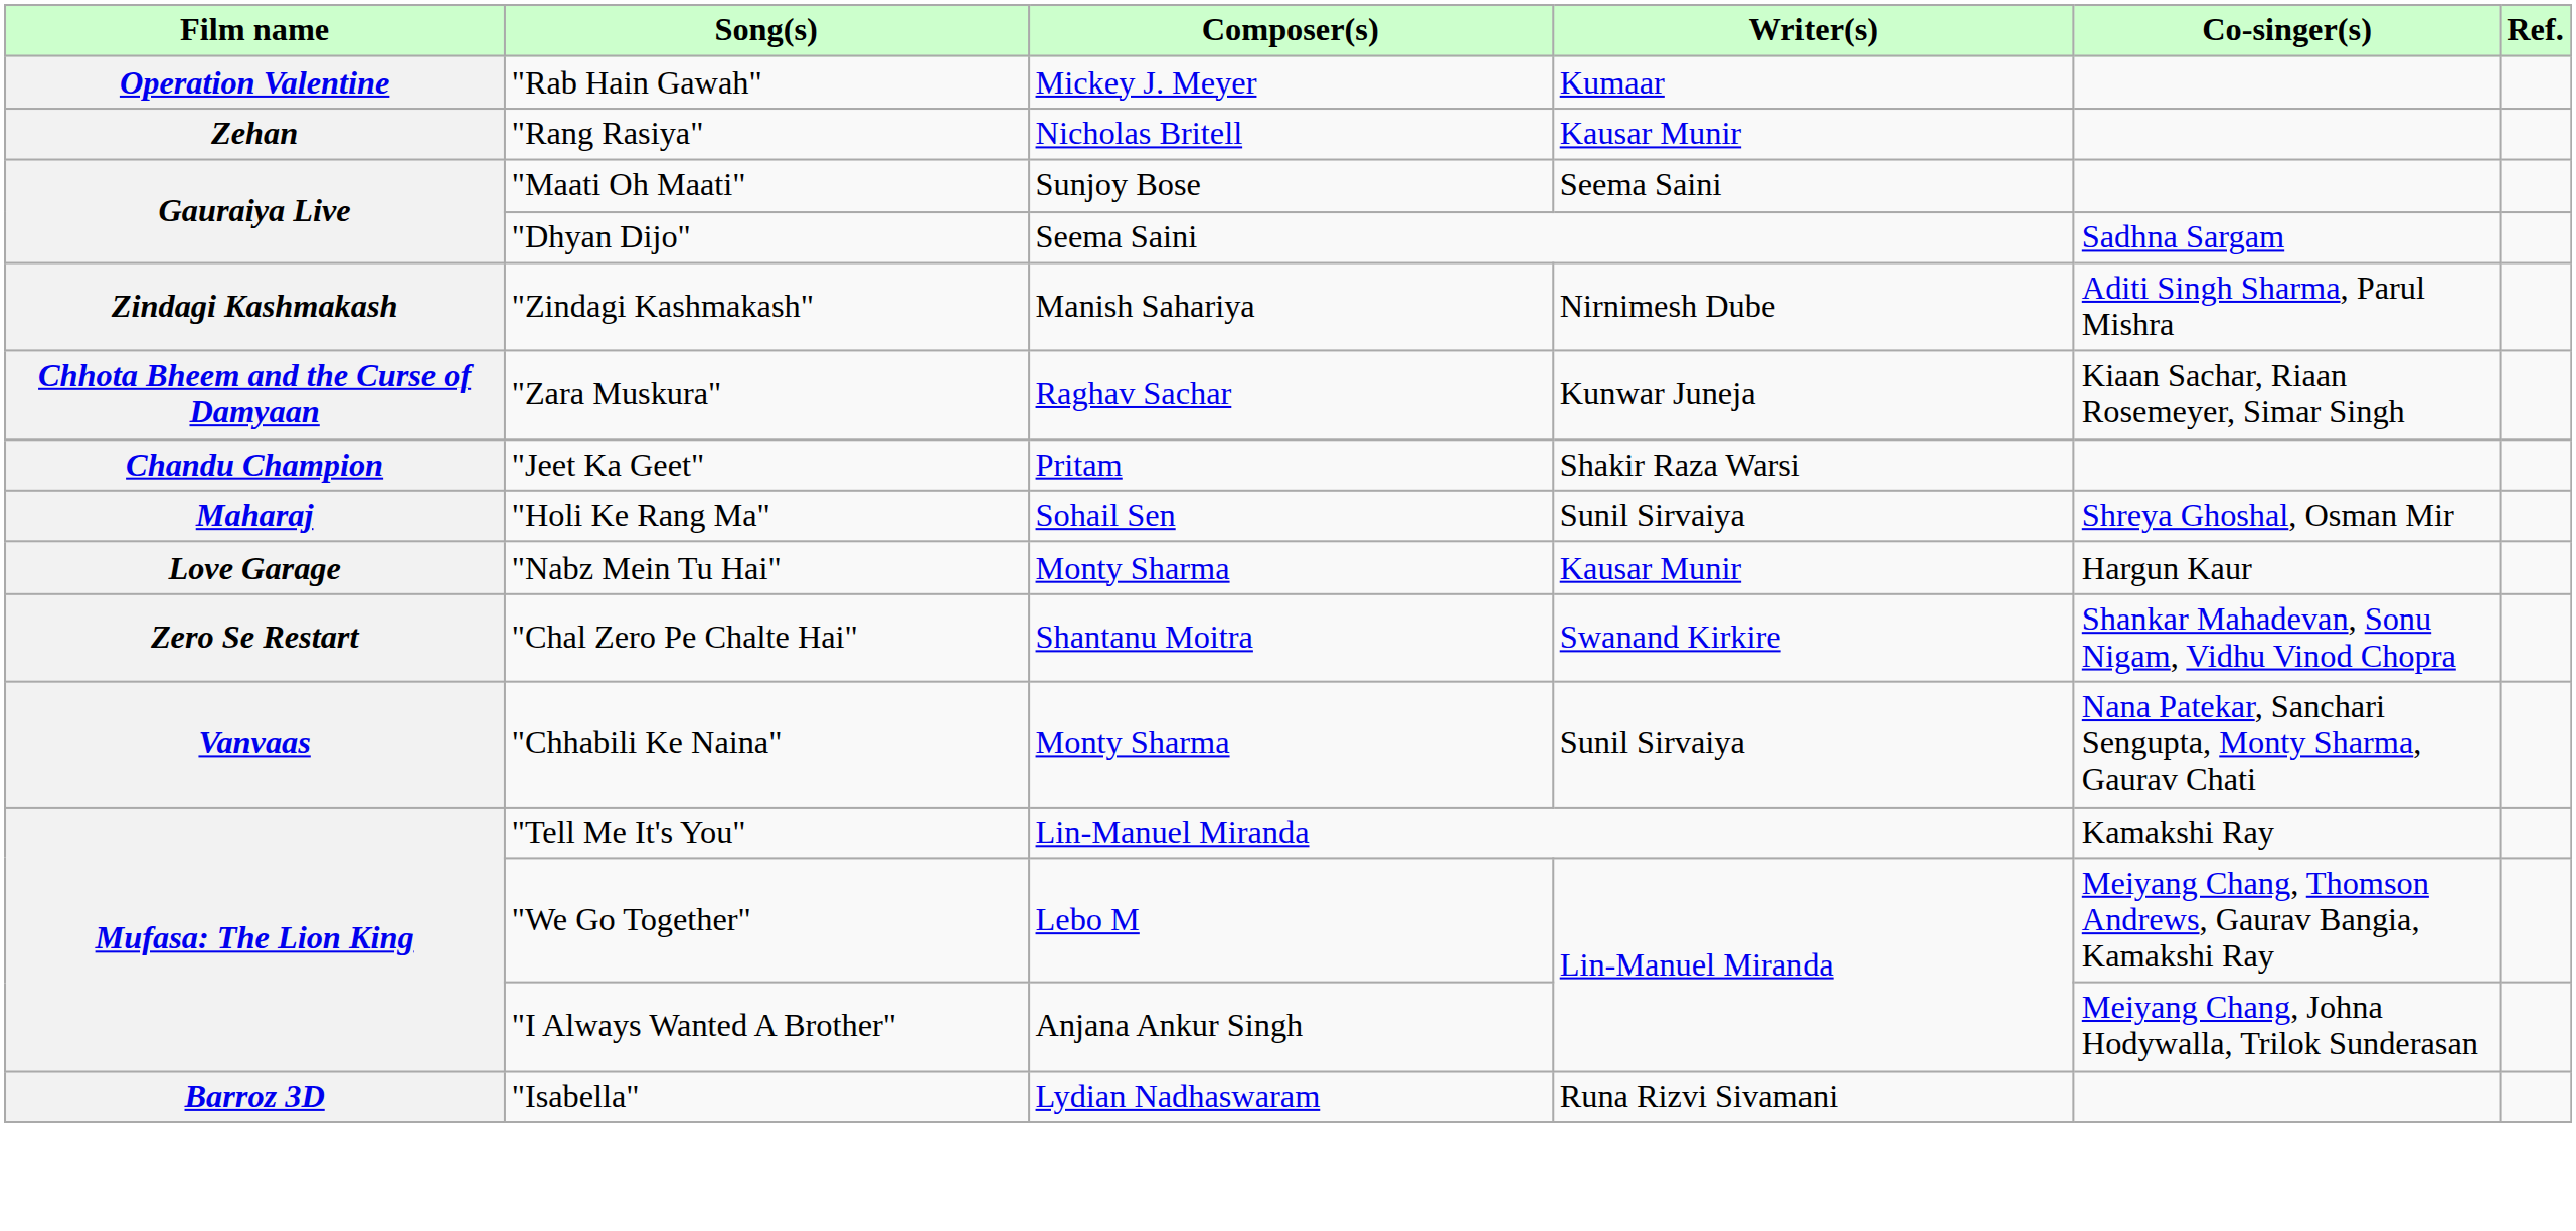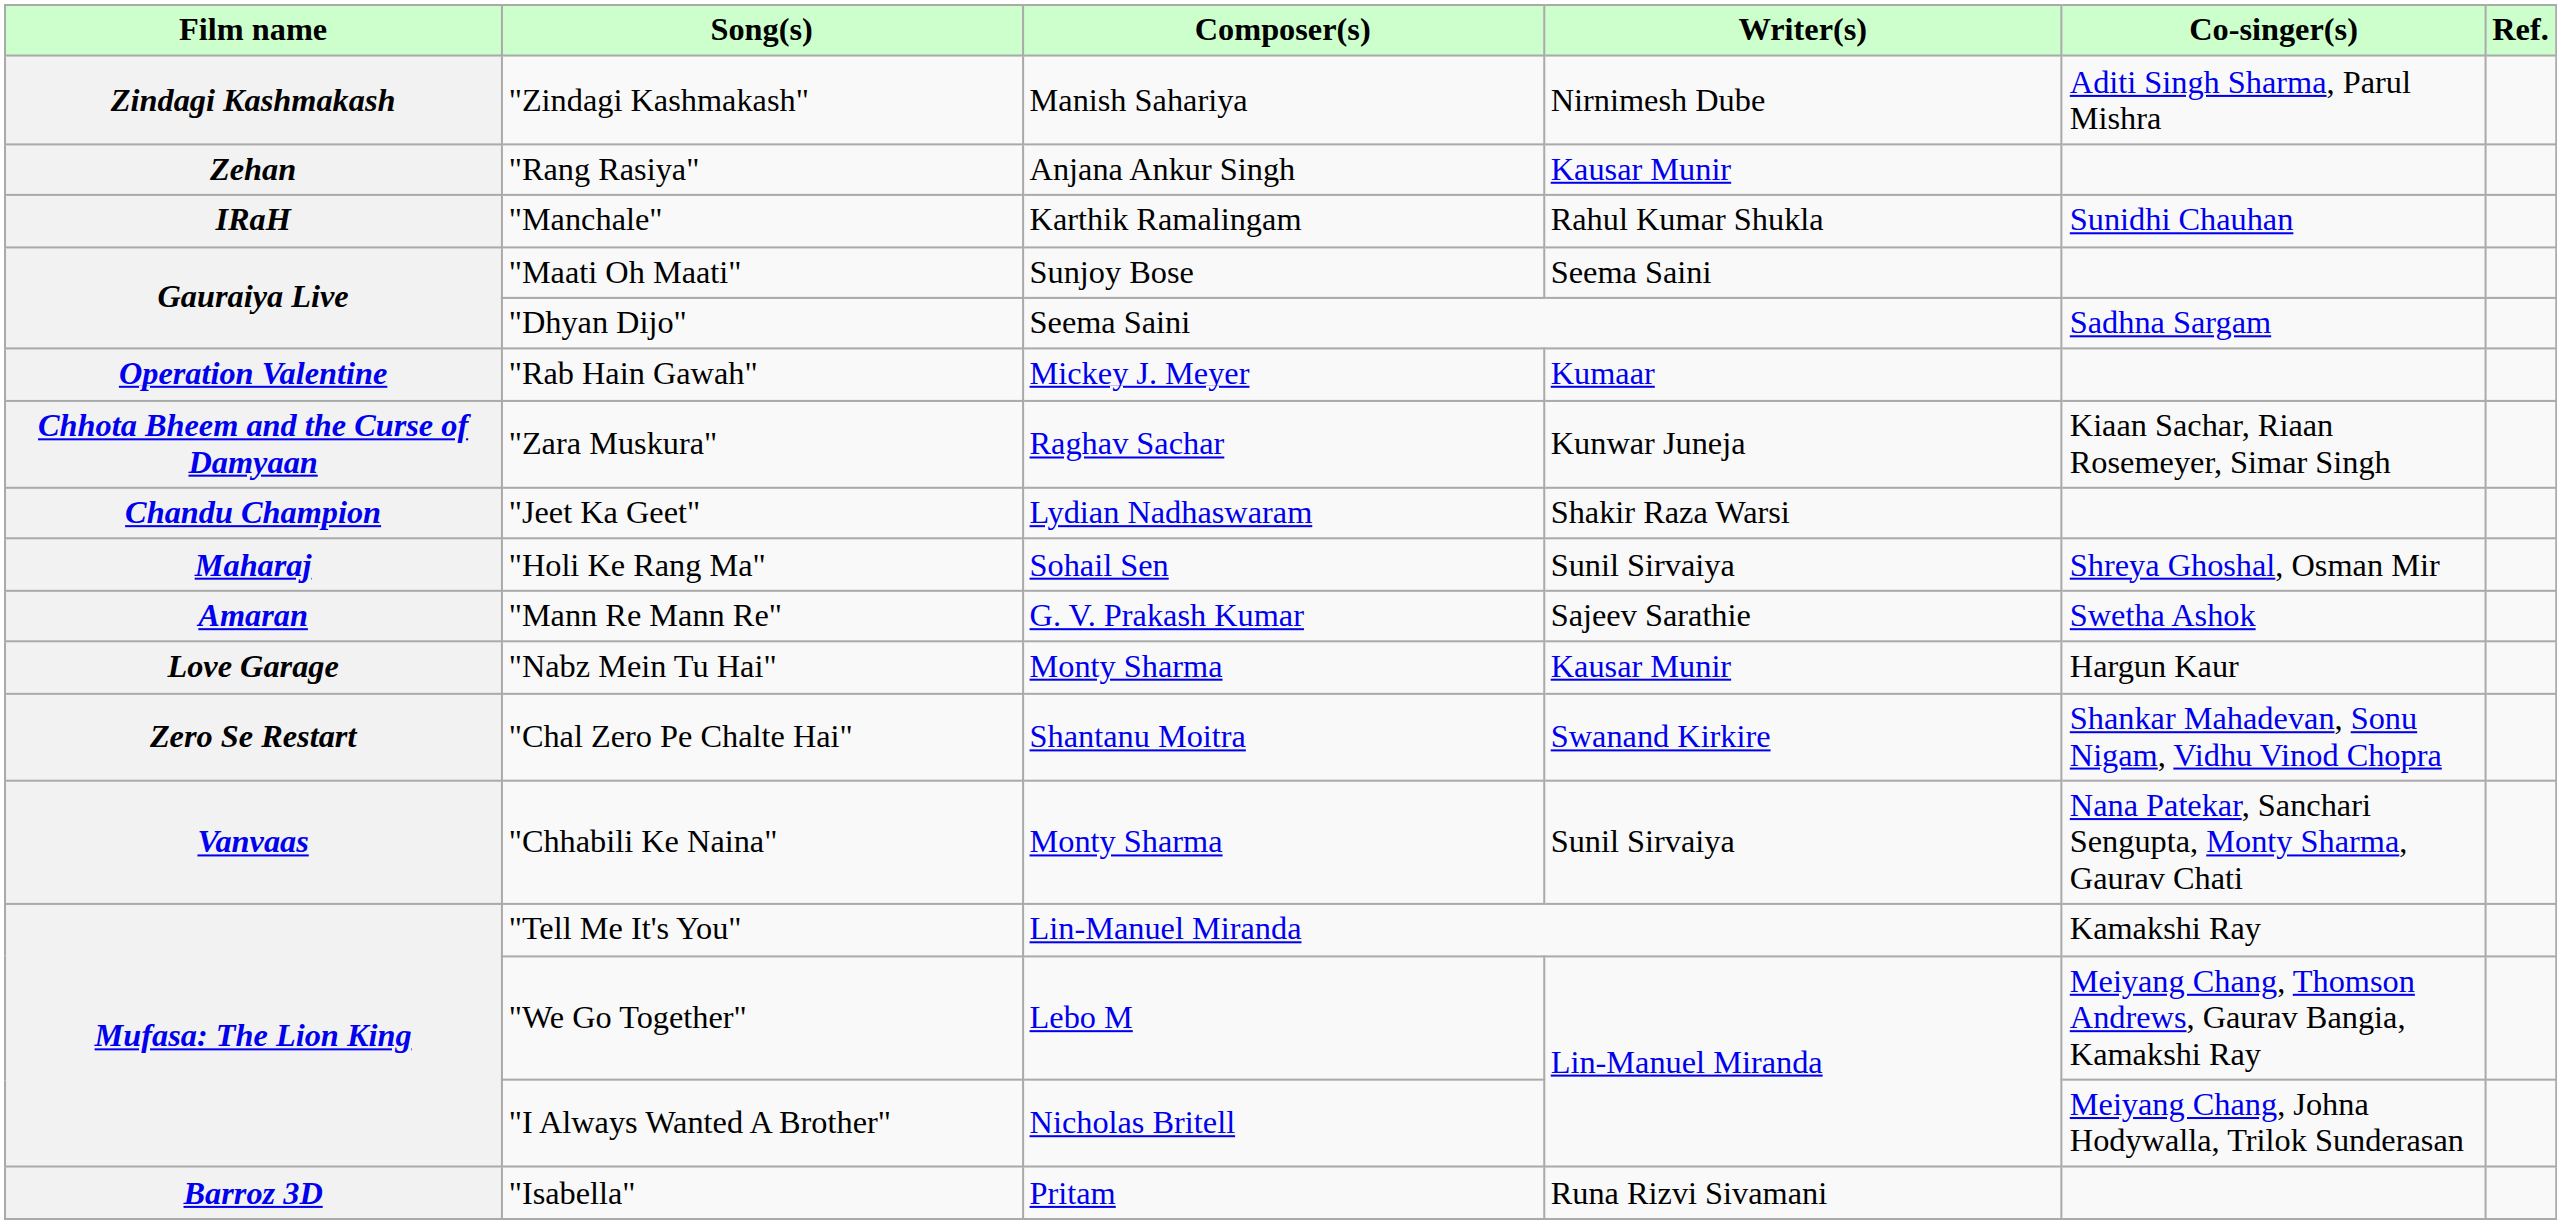rows swapped: "Rab Hain Gawah" <-> "Zindagi Kashmakash"
"Rang Rasiya" | Composer(s): Nicholas Britell -> Anjana Ankur Singh
+ row: IRaH | "Manchale" | Karthik Ramalingam | Rahul Kumar Shukla | Sunidhi Chauhan
"Jeet Ka Geet" | Composer(s): Pritam -> Lydian Nadhaswaram
+ row: Amaran | "Mann Re Mann Re" | G. V. Prakash Kumar | Sajeev Sarathie | Swetha Ashok
"I Always Wanted A Brother" | Composer(s): Anjana Ankur Singh -> Nicholas Britell
"Isabella" | Composer(s): Lydian Nadhaswaram -> Pritam
